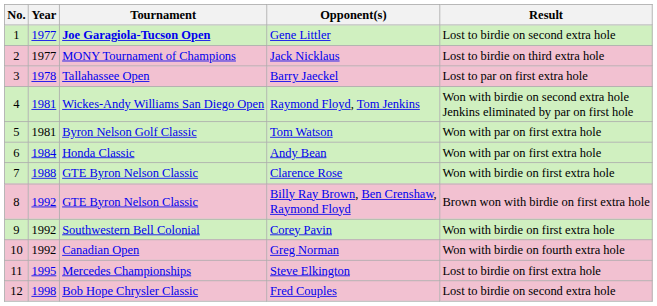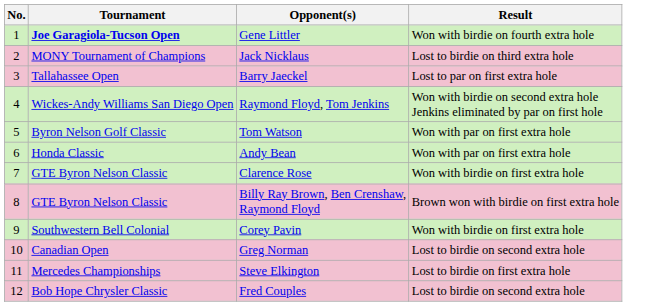- column: Year | 1977 | 1977 | 1978 | 1981 | 1981 | 1984 | 1988 | 1992 | 1992 | 1992 | 1995 | 1998
Gene Littler | Result: Lost to birdie on second extra hole -> Won with birdie on fourth extra hole
Greg Norman | Result: Won with birdie on fourth extra hole -> Lost to birdie on second extra hole
